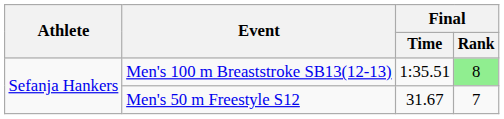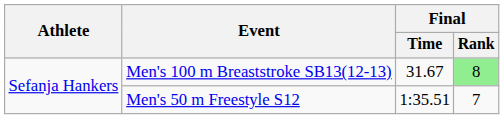Men's 100 m Breaststroke SB13(12-13) | Final / Time: 1:35.51 -> 31.67
Men's 50 m Freestyle S12 | Final / Time: 31.67 -> 1:35.51
